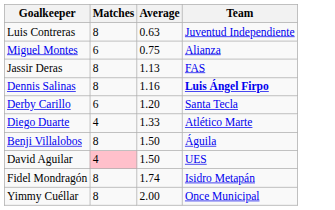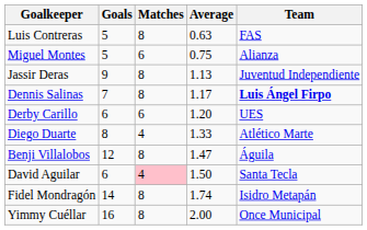+ column: Goals | 5 | 5 | 9 | 7 | 6 | 8 | 12 | 6 | 14 | 16
Luis Contreras | Team: Juventud Independiente -> FAS
Jassir Deras | Team: FAS -> Juventud Independiente
Dennis Salinas | Average: 1.16 -> 1.17
Derby Carillo | Team: Santa Tecla -> UES
Benji Villalobos | Average: 1.50 -> 1.47
David Aguilar | Team: UES -> Santa Tecla
